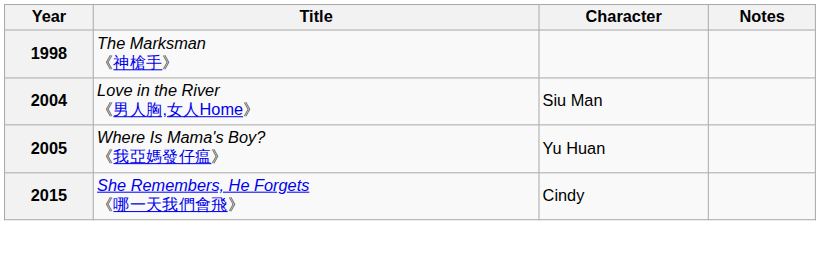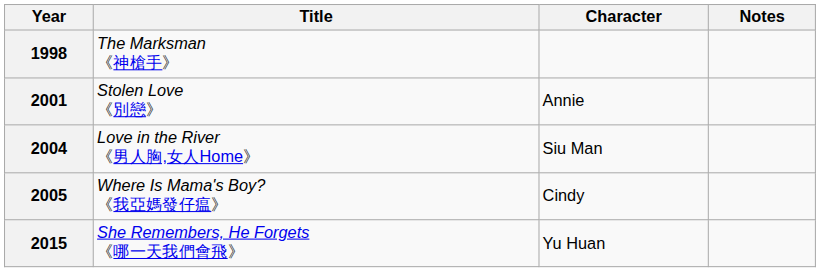+ row: 2001 | Stolen Love 《別戀》 | Annie
2005 | Character: Yu Huan -> Cindy
2015 | Character: Cindy -> Yu Huan
